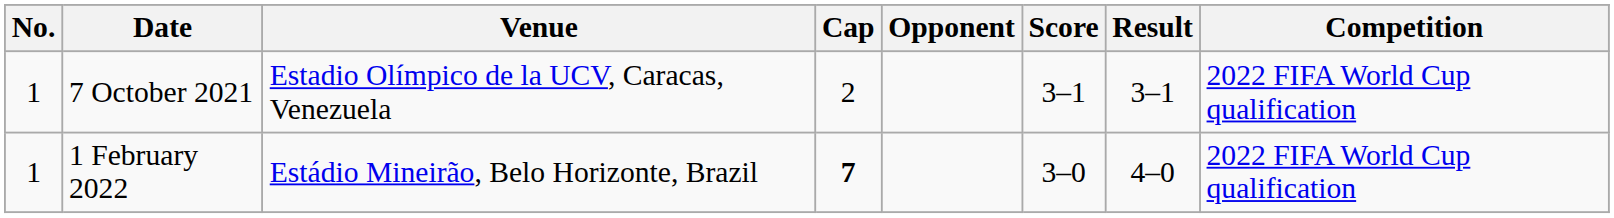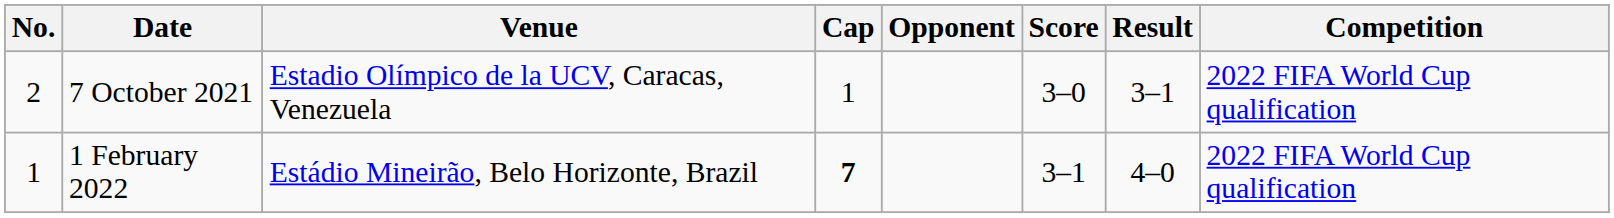7 October 2021 | No.: 1 -> 2
7 October 2021 | Cap: 2 -> 1
7 October 2021 | Score: 3–1 -> 3–0
1 February 2022 | Score: 3–0 -> 3–1
